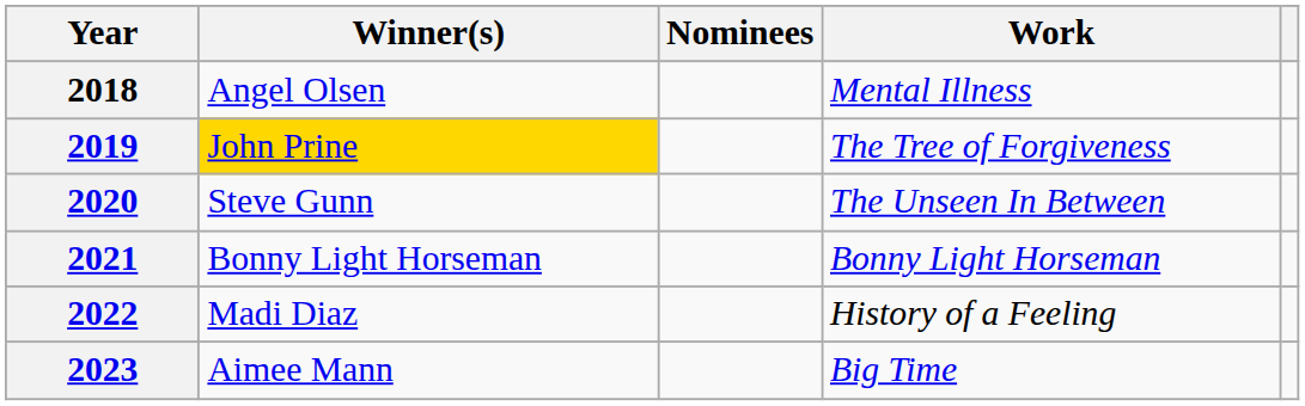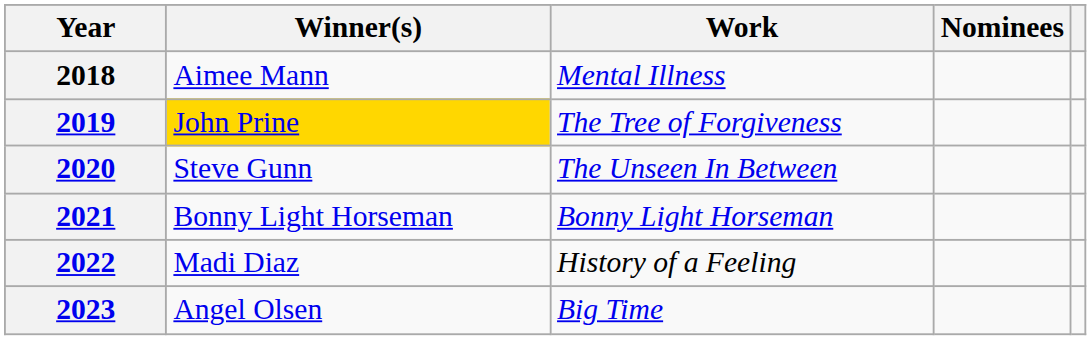columns swapped: Work <-> Nominees
2018 | Winner(s): Angel Olsen -> Aimee Mann
2023 | Winner(s): Aimee Mann -> Angel Olsen
